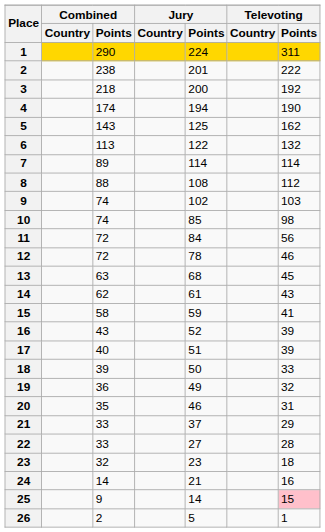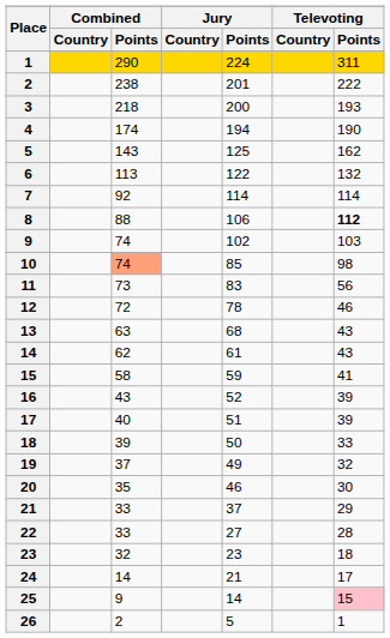3 | Televoting / Points: 192 -> 193
7 | Combined / Points: 89 -> 92
8 | Jury / Points: 108 -> 106
8 | Televoting / Points: normal -> bold
10 | Combined / Points: no background -> lightsalmon background
11 | Combined / Points: 72 -> 73
11 | Jury / Points: 84 -> 83
13 | Televoting / Points: 45 -> 43
19 | Combined / Points: 36 -> 37
20 | Televoting / Points: 31 -> 30
24 | Televoting / Points: 16 -> 17
